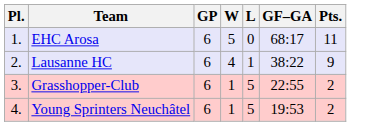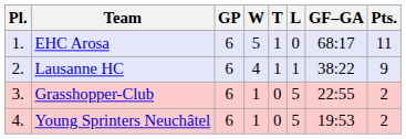+ column: T | 1 | 1 | 0 | 0
